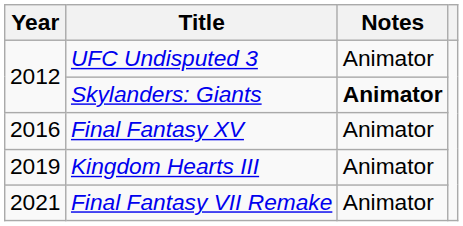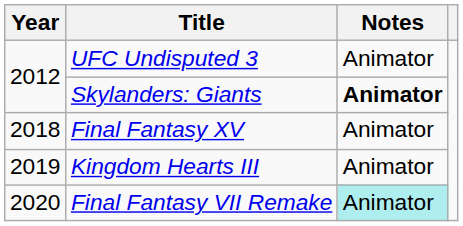Final Fantasy XV | Year: 2016 -> 2018
Final Fantasy VII Remake | Year: 2021 -> 2020
Final Fantasy VII Remake | Notes: no background -> paleturquoise background
